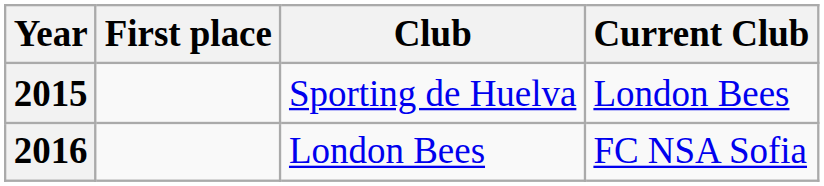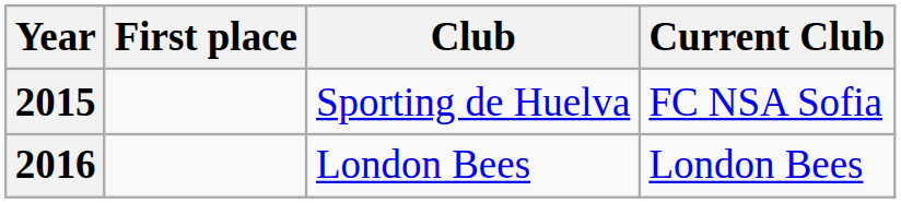2015 | Current Club: London Bees -> FC NSA Sofia
2016 | Current Club: FC NSA Sofia -> London Bees
